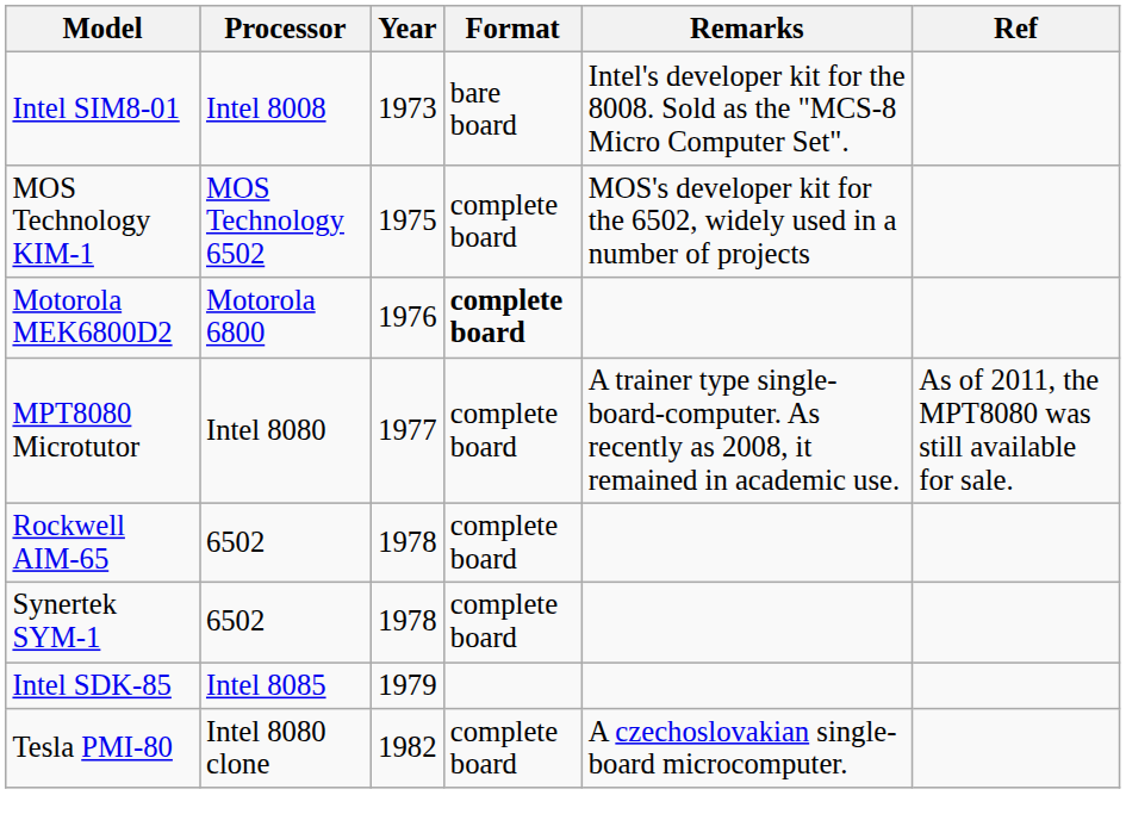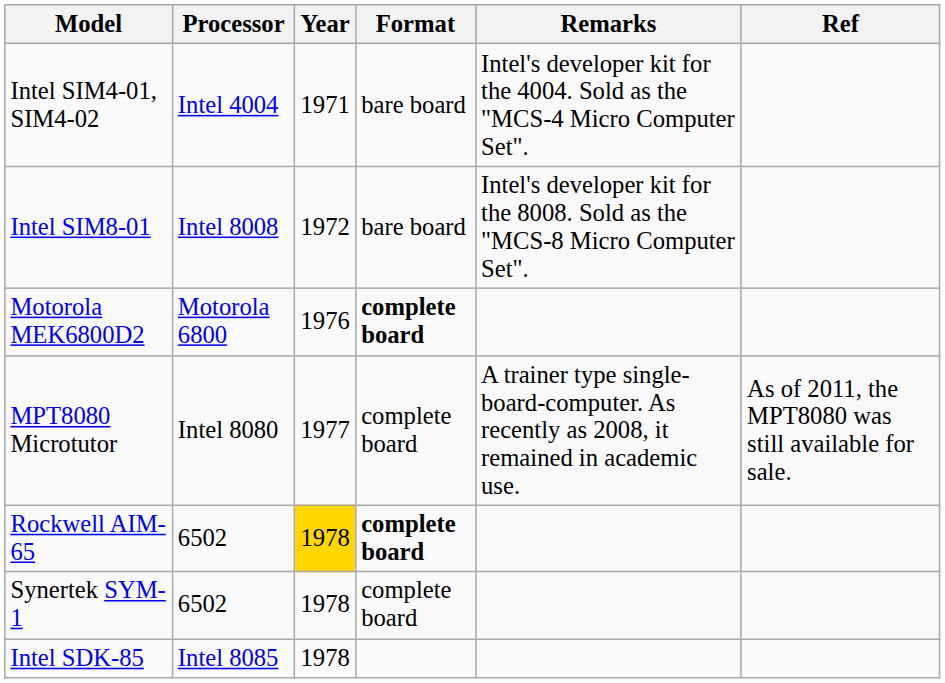+ row: Intel SIM4-01, SIM4-02 | Intel 4004 | 1971 | bare board | Intel's developer kit for the 4004. Sold as the "MCS-4 Micro Computer Set".
Intel SIM8-01 | Year: 1973 -> 1972
- row: MOS Technology KIM-1 | MOS Technology 6502 | 1975 | complete board | MOS's developer kit for the 6502, widely used in a number of projects
Rockwell AIM-65 | Year: no background -> gold background
Rockwell AIM-65 | Format: normal -> bold
Intel SDK-85 | Year: 1979 -> 1978
- row: Tesla PMI-80 | Intel 8080 clone | 1982 | complete board | A czechoslovakian single-board microcomputer.
